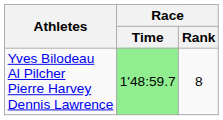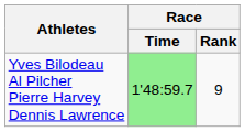Yves Bilodeau Al Pilcher Pierre Harvey Dennis Lawrence | Race / Rank: 8 -> 9
